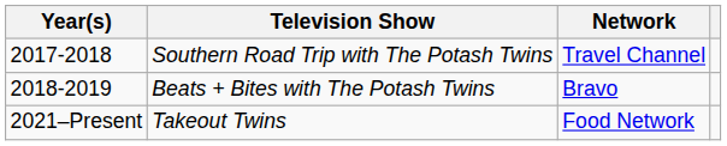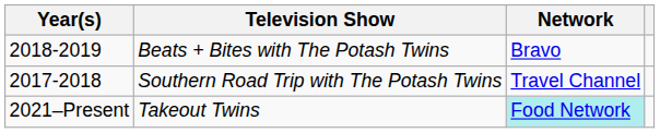rows swapped: Southern Road Trip with The Potash Twins <-> Beats + Bites with The Potash Twins
Takeout Twins | Network: no background -> paleturquoise background
